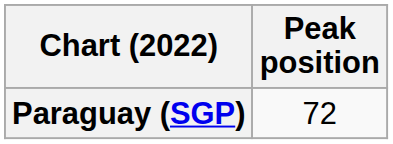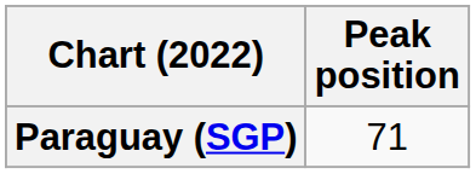Paraguay (SGP) | Peak position: 72 -> 71
